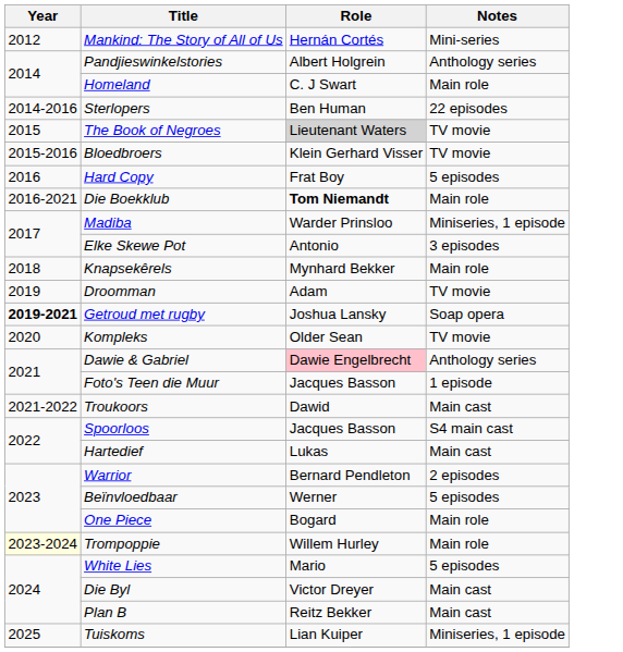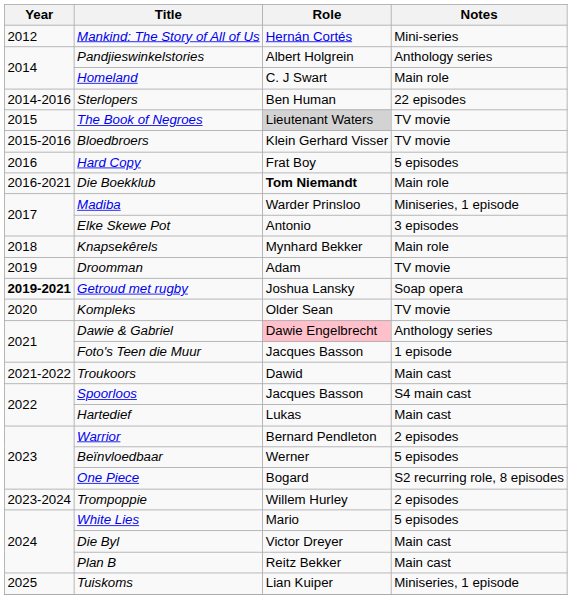One Piece | Notes: Main role -> S2 recurring role, 8 episodes
Trompoppie | Year: lightyellow background -> no background
Trompoppie | Notes: Main role -> 2 episodes
